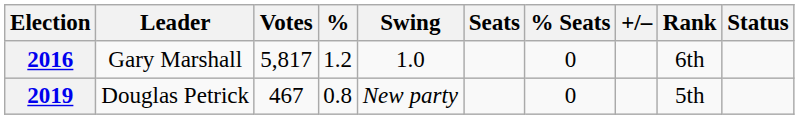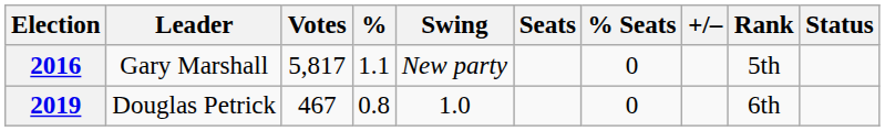2016 | %: 1.2 -> 1.1
2016 | Swing: 1.0 -> New party
2016 | Rank: 6th -> 5th
2019 | Swing: New party -> 1.0
2019 | Rank: 5th -> 6th
